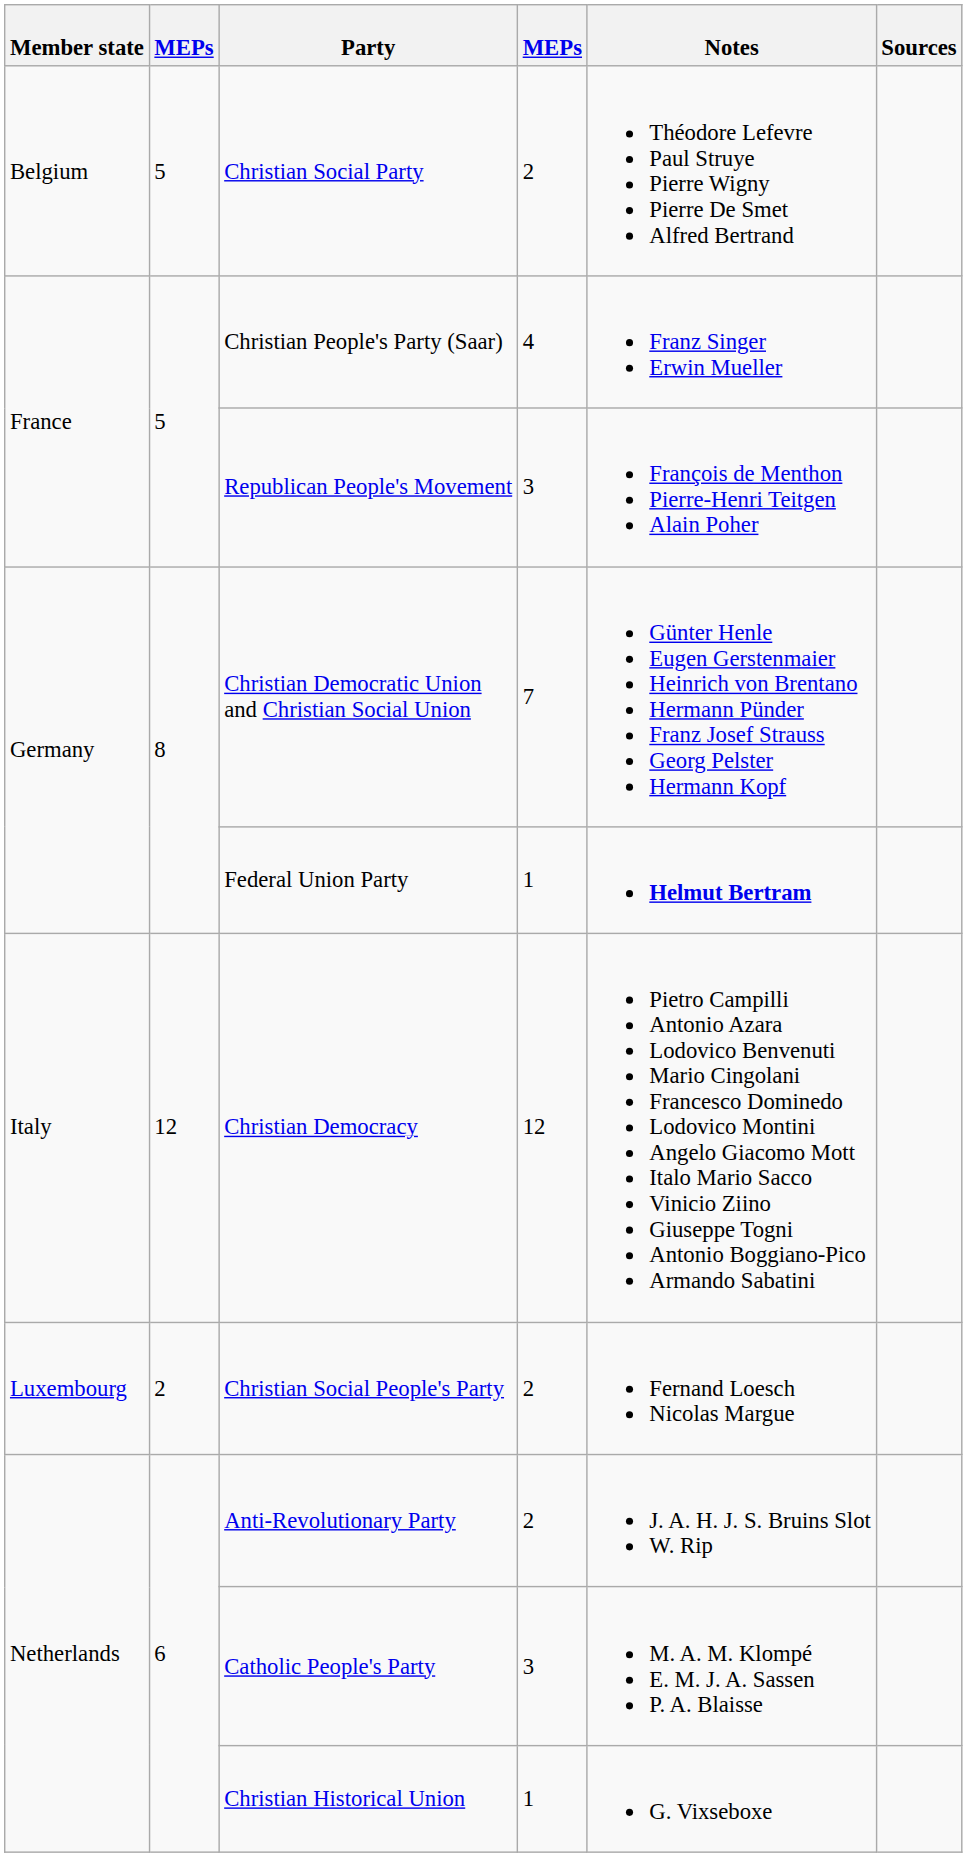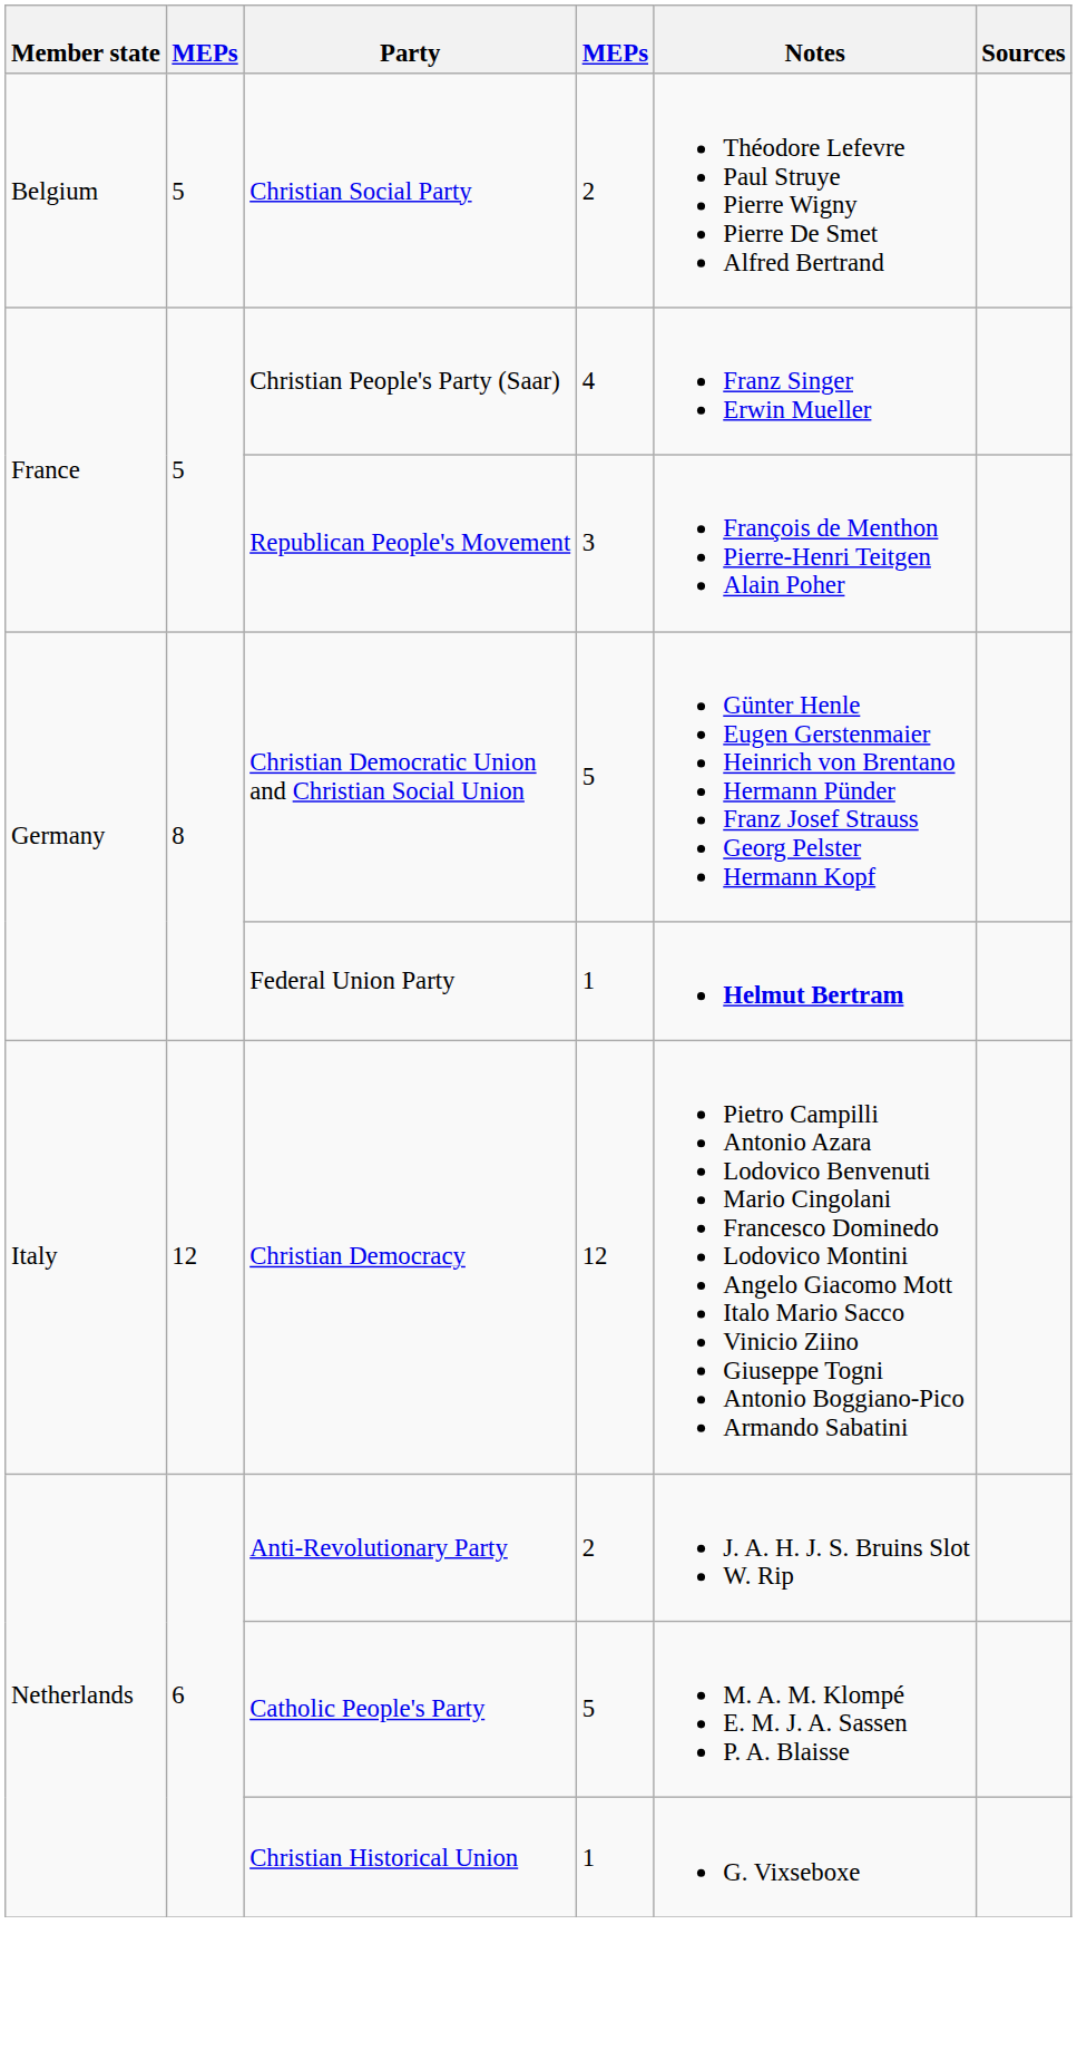Christian Democratic Union and Christian Social Union | column 4: 7 -> 5
- row: Luxembourg | 2 | Christian Social People's Party | 2 | Fernand Loesch Nicolas Margue
Catholic People's Party | column 4: 3 -> 5
